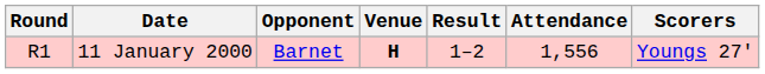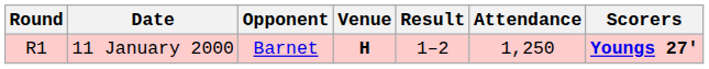11 January 2000 | Attendance: 1,556 -> 1,250
11 January 2000 | Scorers: normal -> bold
